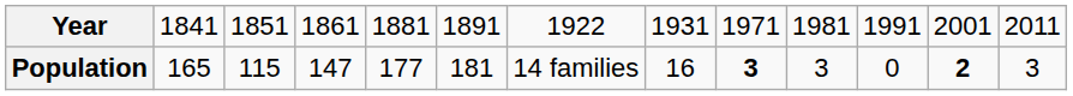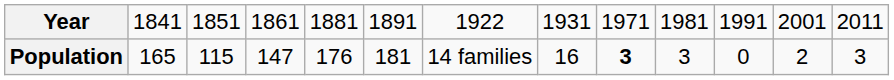Population | column 5: 177 -> 176
Population | column 12: bold -> normal
